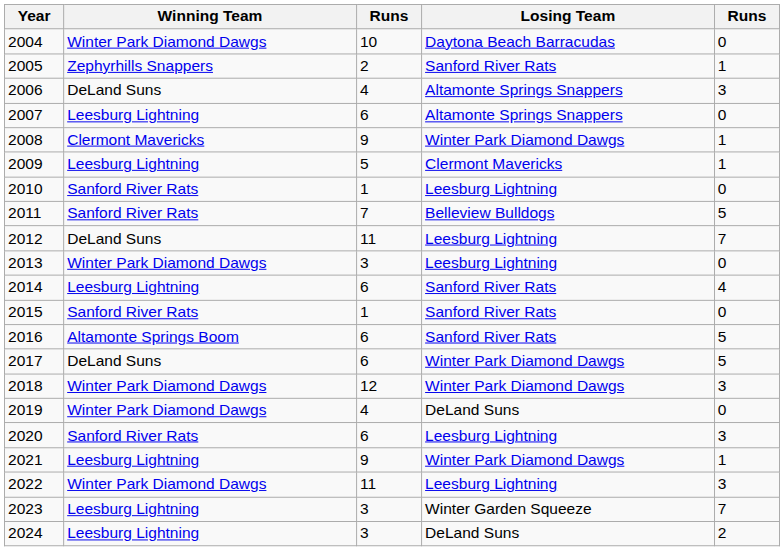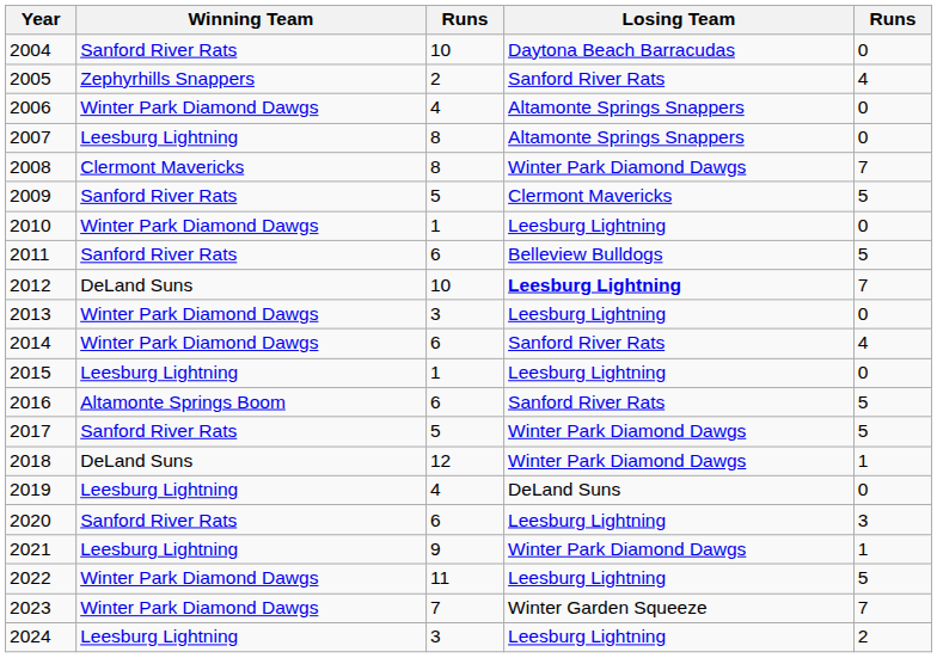2004 | Winning Team: Winter Park Diamond Dawgs -> Sanford River Rats
2005 | column 5: 1 -> 4
2006 | Winning Team: DeLand Suns -> Winter Park Diamond Dawgs
2006 | column 5: 3 -> 0
2007 | column 3: 6 -> 8
2008 | column 3: 9 -> 8
2008 | column 5: 1 -> 7
2009 | Winning Team: Leesburg Lightning -> Sanford River Rats
2009 | column 5: 1 -> 5
2010 | Winning Team: Sanford River Rats -> Winter Park Diamond Dawgs
2011 | column 3: 7 -> 6
2012 | column 3: 11 -> 10
2012 | Losing Team: normal -> bold
2014 | Winning Team: Leesburg Lightning -> Winter Park Diamond Dawgs
2015 | Winning Team: Sanford River Rats -> Leesburg Lightning
2015 | Losing Team: Sanford River Rats -> Leesburg Lightning
2017 | Winning Team: DeLand Suns -> Sanford River Rats
2017 | column 3: 6 -> 5
2018 | Winning Team: Winter Park Diamond Dawgs -> DeLand Suns
2018 | column 5: 3 -> 1
2019 | Winning Team: Winter Park Diamond Dawgs -> Leesburg Lightning
2022 | column 5: 3 -> 5
2023 | Winning Team: Leesburg Lightning -> Winter Park Diamond Dawgs
2023 | column 3: 3 -> 7
2024 | Losing Team: DeLand Suns -> Leesburg Lightning
